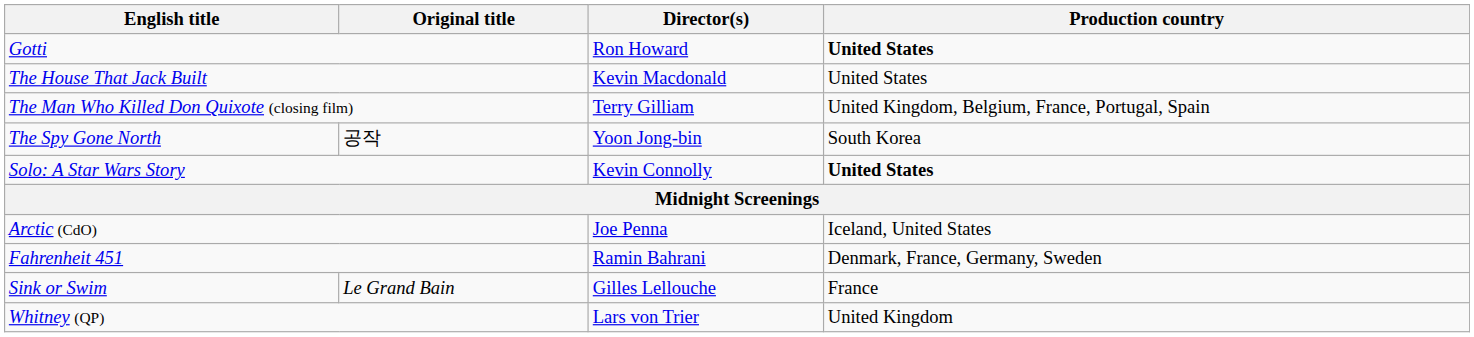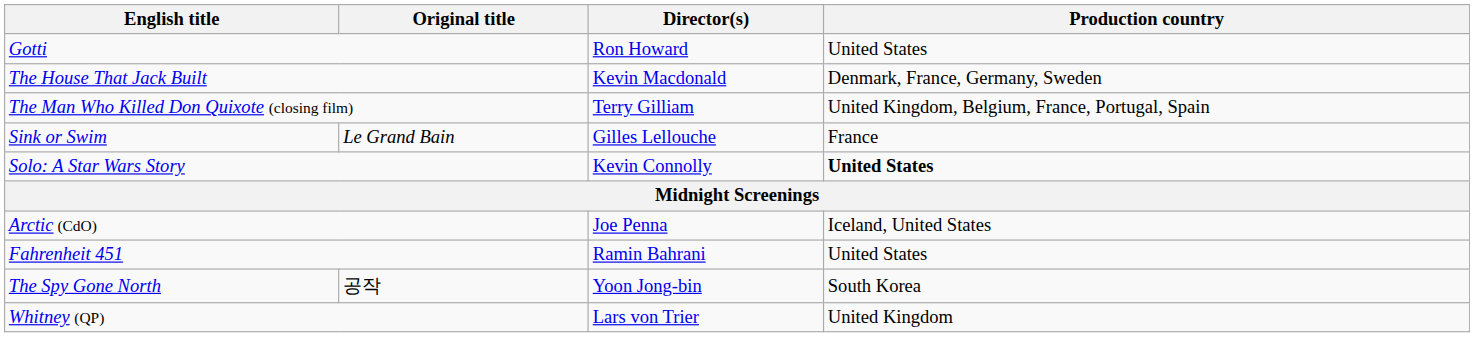Gotti | Production country: bold -> normal
The House That Jack Built | Production country: United States -> Denmark, France, Germany, Sweden
rows swapped: Sink or Swim <-> The Spy Gone North
Fahrenheit 451 | Production country: Denmark, France, Germany, Sweden -> United States
